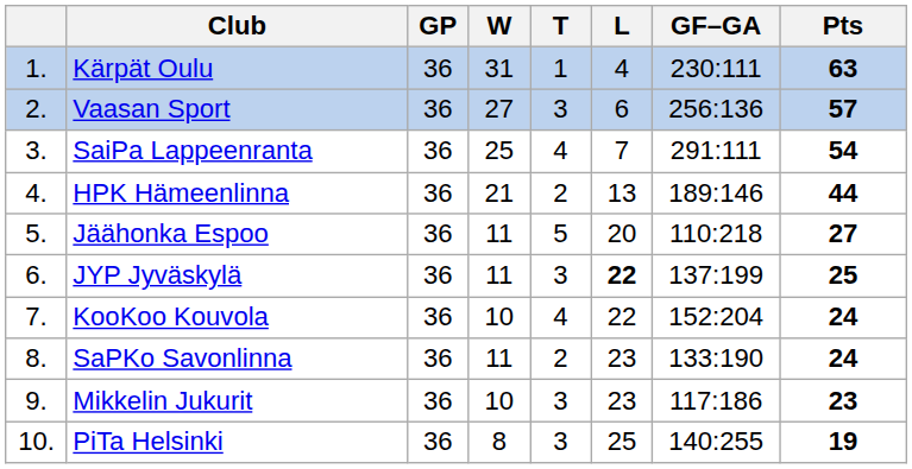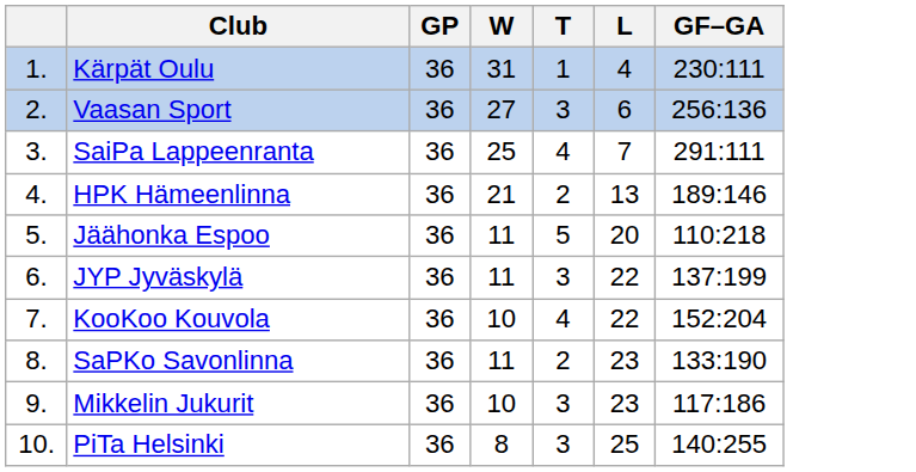- column: Pts | 63 | 57 | 54 | 44 | 27 | 25 | 24 | 24 | 23 | 19
JYP Jyväskylä | L: bold -> normal
